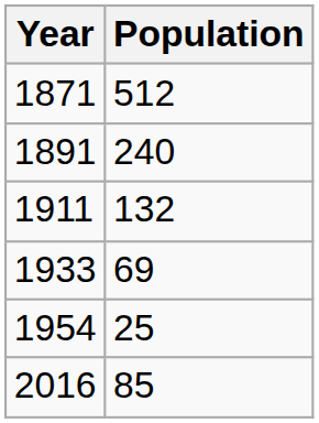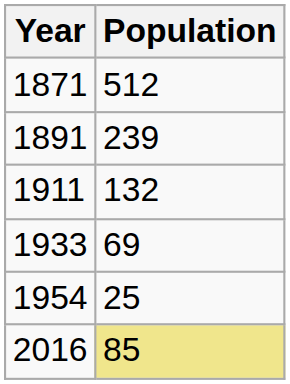1891 | Population: 240 -> 239
2016 | Population: no background -> khaki background
